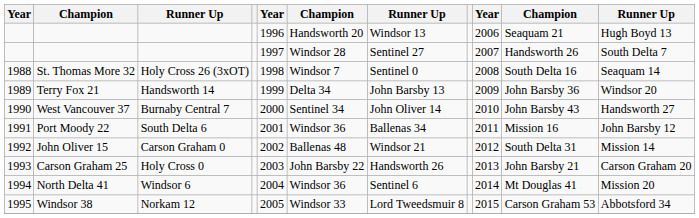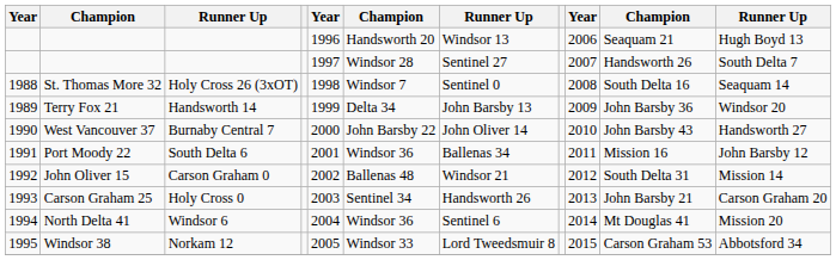West Vancouver 37 | column 6: Sentinel 34 -> John Barsby 22
Carson Graham 25 | column 6: John Barsby 22 -> Sentinel 34
